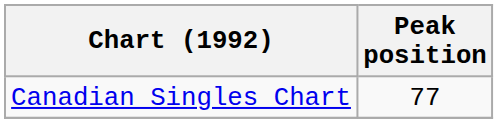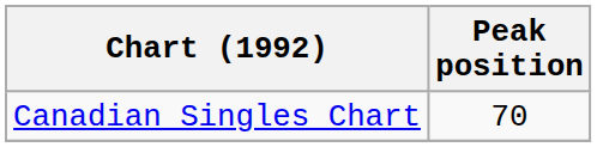Canadian Singles Chart | Peak position: 77 -> 70
